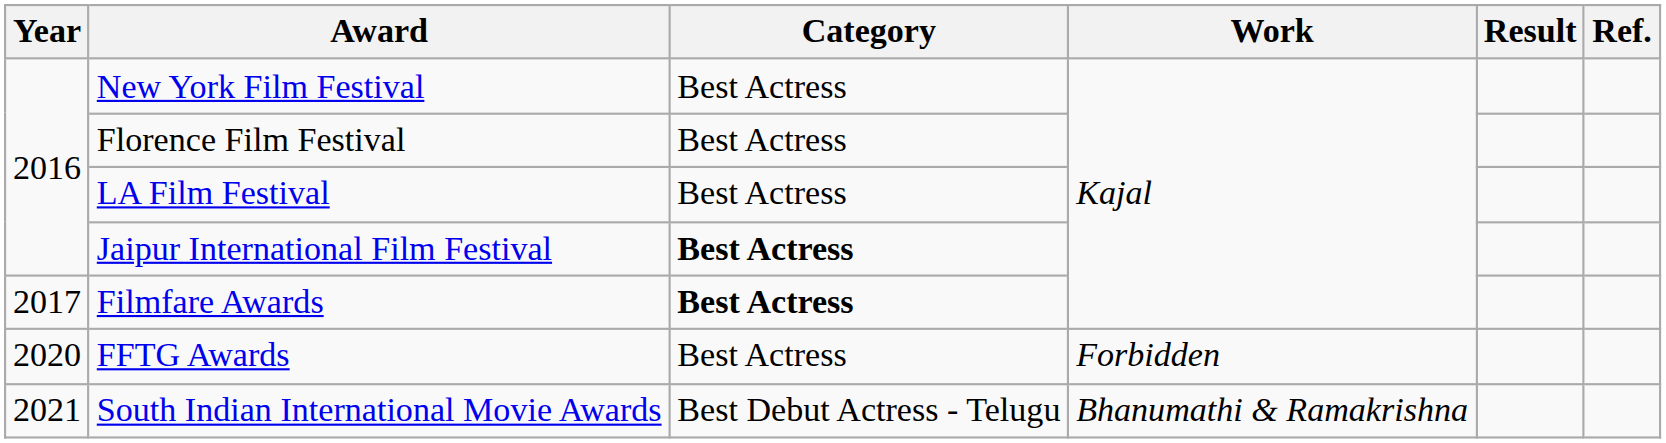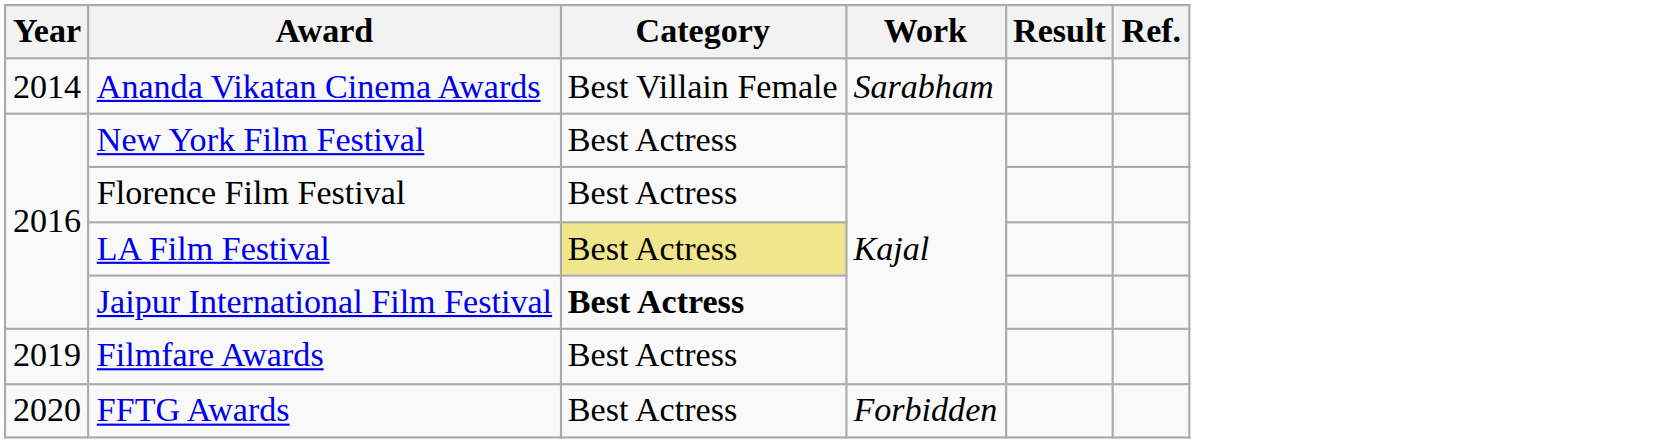+ row: 2014 | Ananda Vikatan Cinema Awards | Best Villain Female | Sarabham
LA Film Festival | Category: no background -> khaki background
Filmfare Awards | Year: 2017 -> 2019
Filmfare Awards | Category: bold -> normal
- row: 2021 | South Indian International Movie Awards | Best Debut Actress - Telugu | Bhanumathi & Ramakrishna
